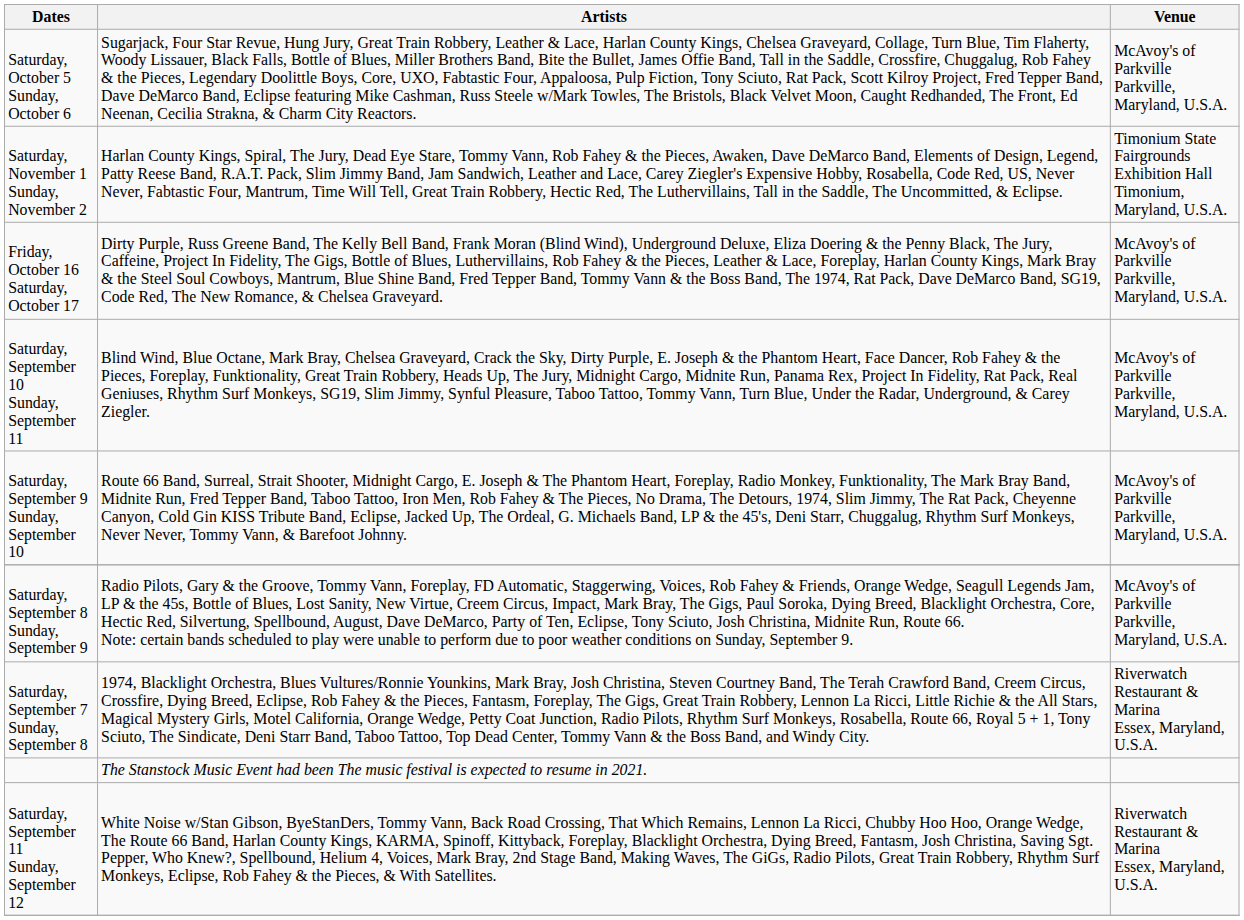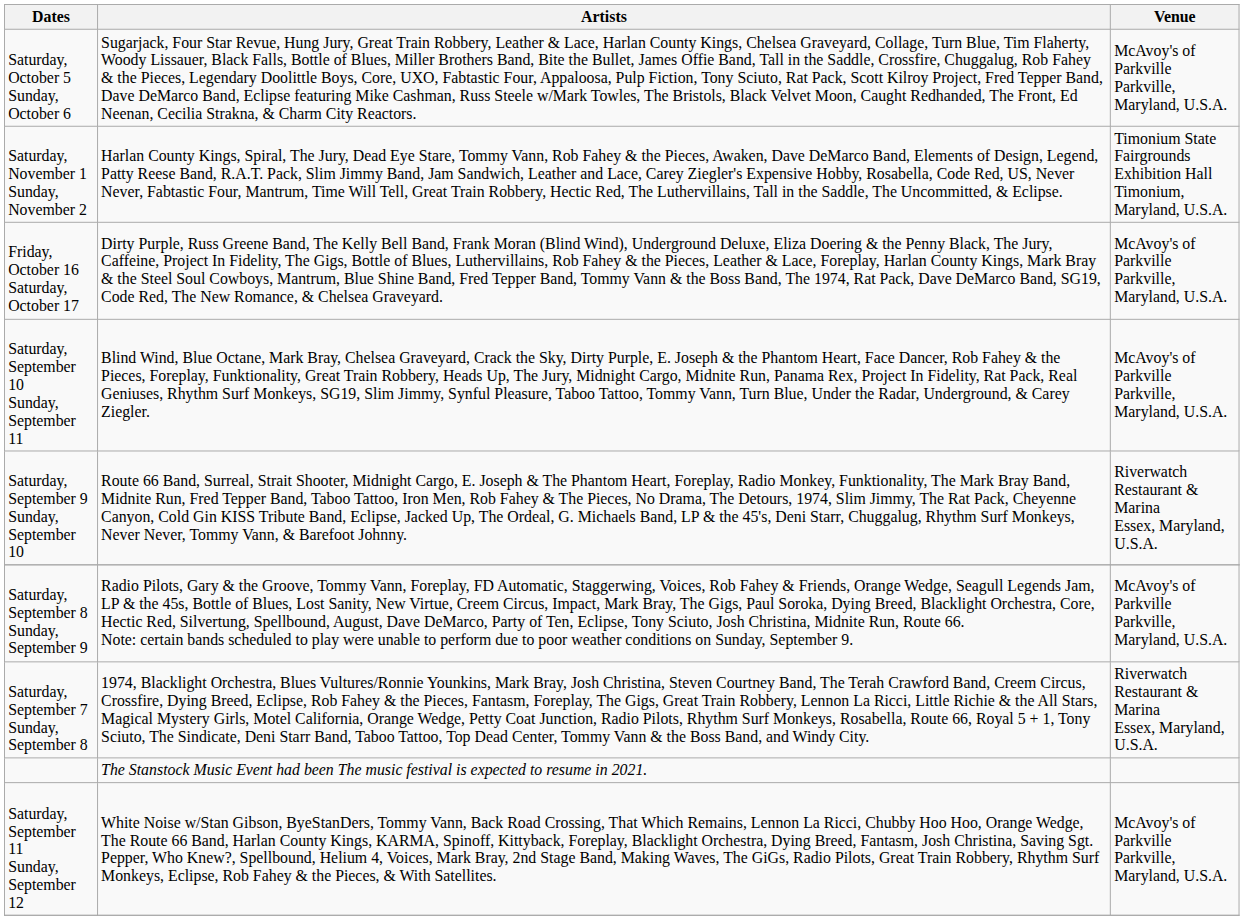Saturday, September 9 Sunday, September 10 | Venue: McAvoy's of Parkville Parkville, Maryland, U.S.A. -> Riverwatch Restaurant & Marina Essex, Maryland, U.S.A.
Saturday, September 11 Sunday, September 12 | Venue: Riverwatch Restaurant & Marina Essex, Maryland, U.S.A. -> McAvoy's of Parkville Parkville, Maryland, U.S.A.
